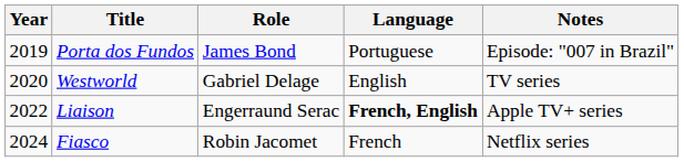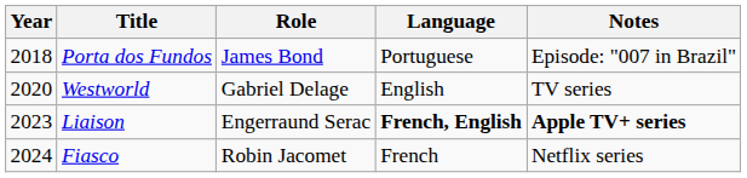Porta dos Fundos | Year: 2019 -> 2018
Liaison | Year: 2022 -> 2023
Liaison | Notes: normal -> bold
